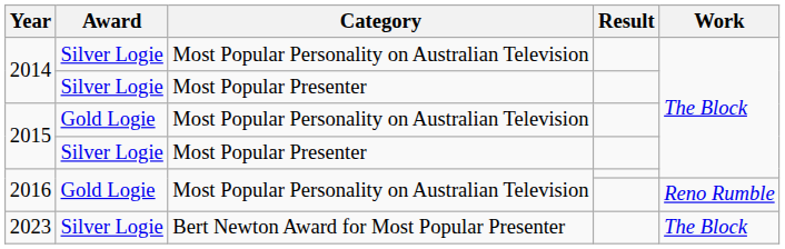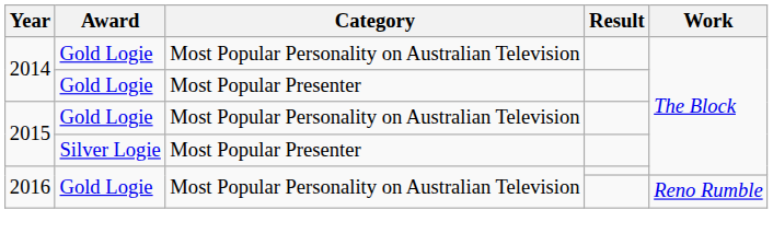2014 / Most Popular Personality on Australian Television | Award: Silver Logie -> Gold Logie
2014 / Most Popular Presenter | Award: Silver Logie -> Gold Logie
- row: 2023 | Silver Logie | Bert Newton Award for Most Popular Presenter | The Block
